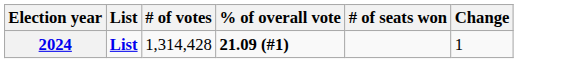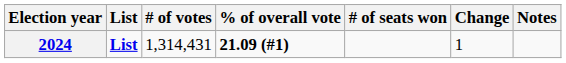+ column: Notes
2024 | # of votes: 1,314,428 -> 1,314,431
